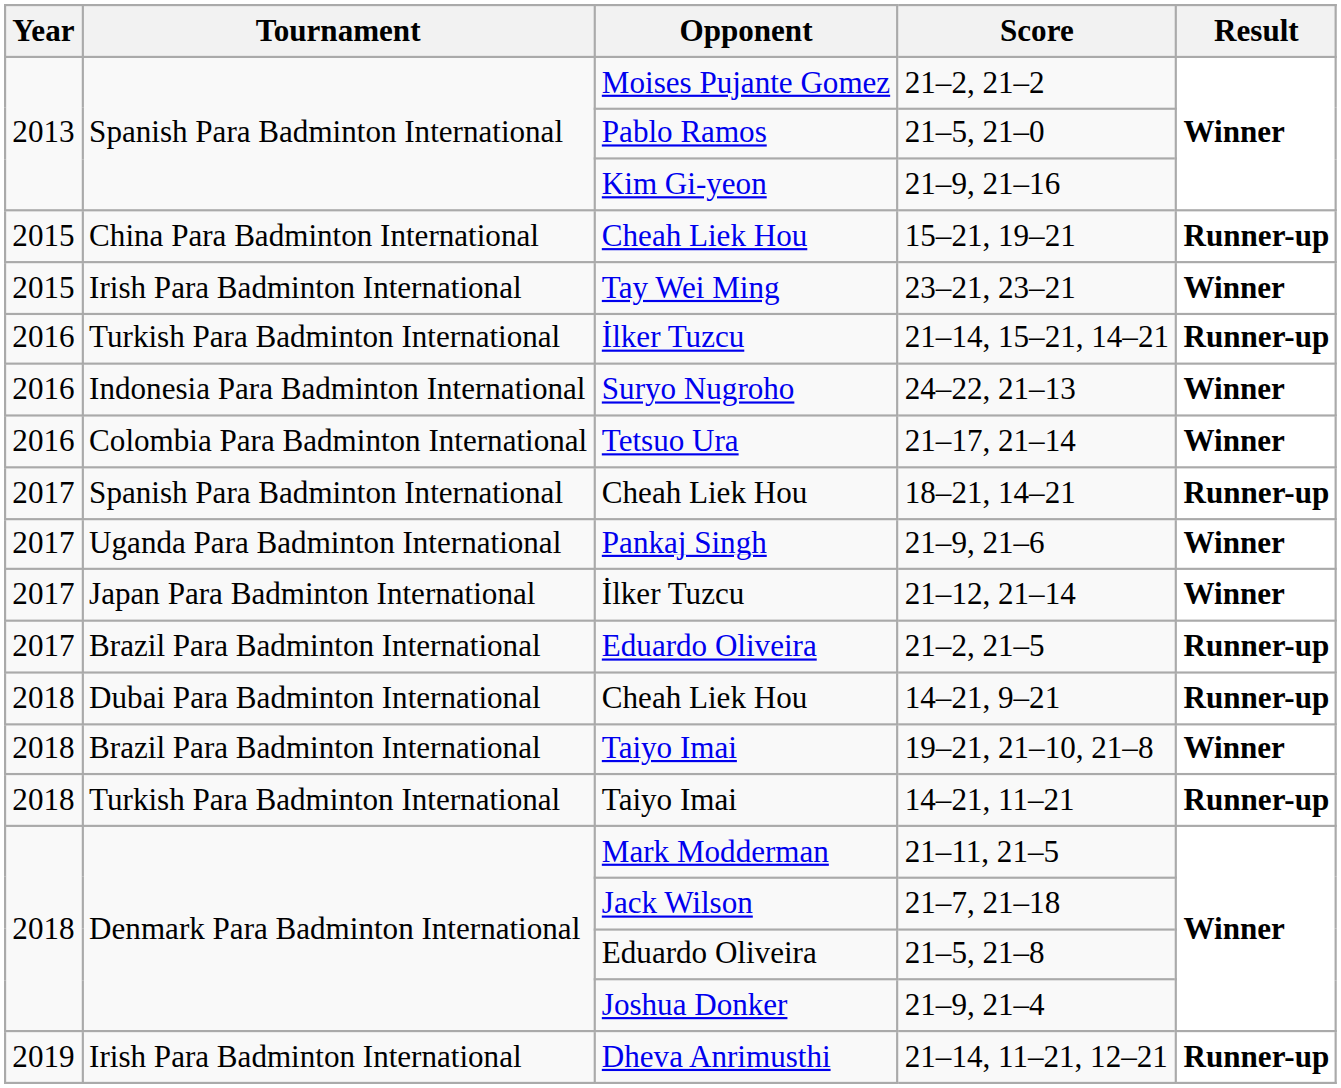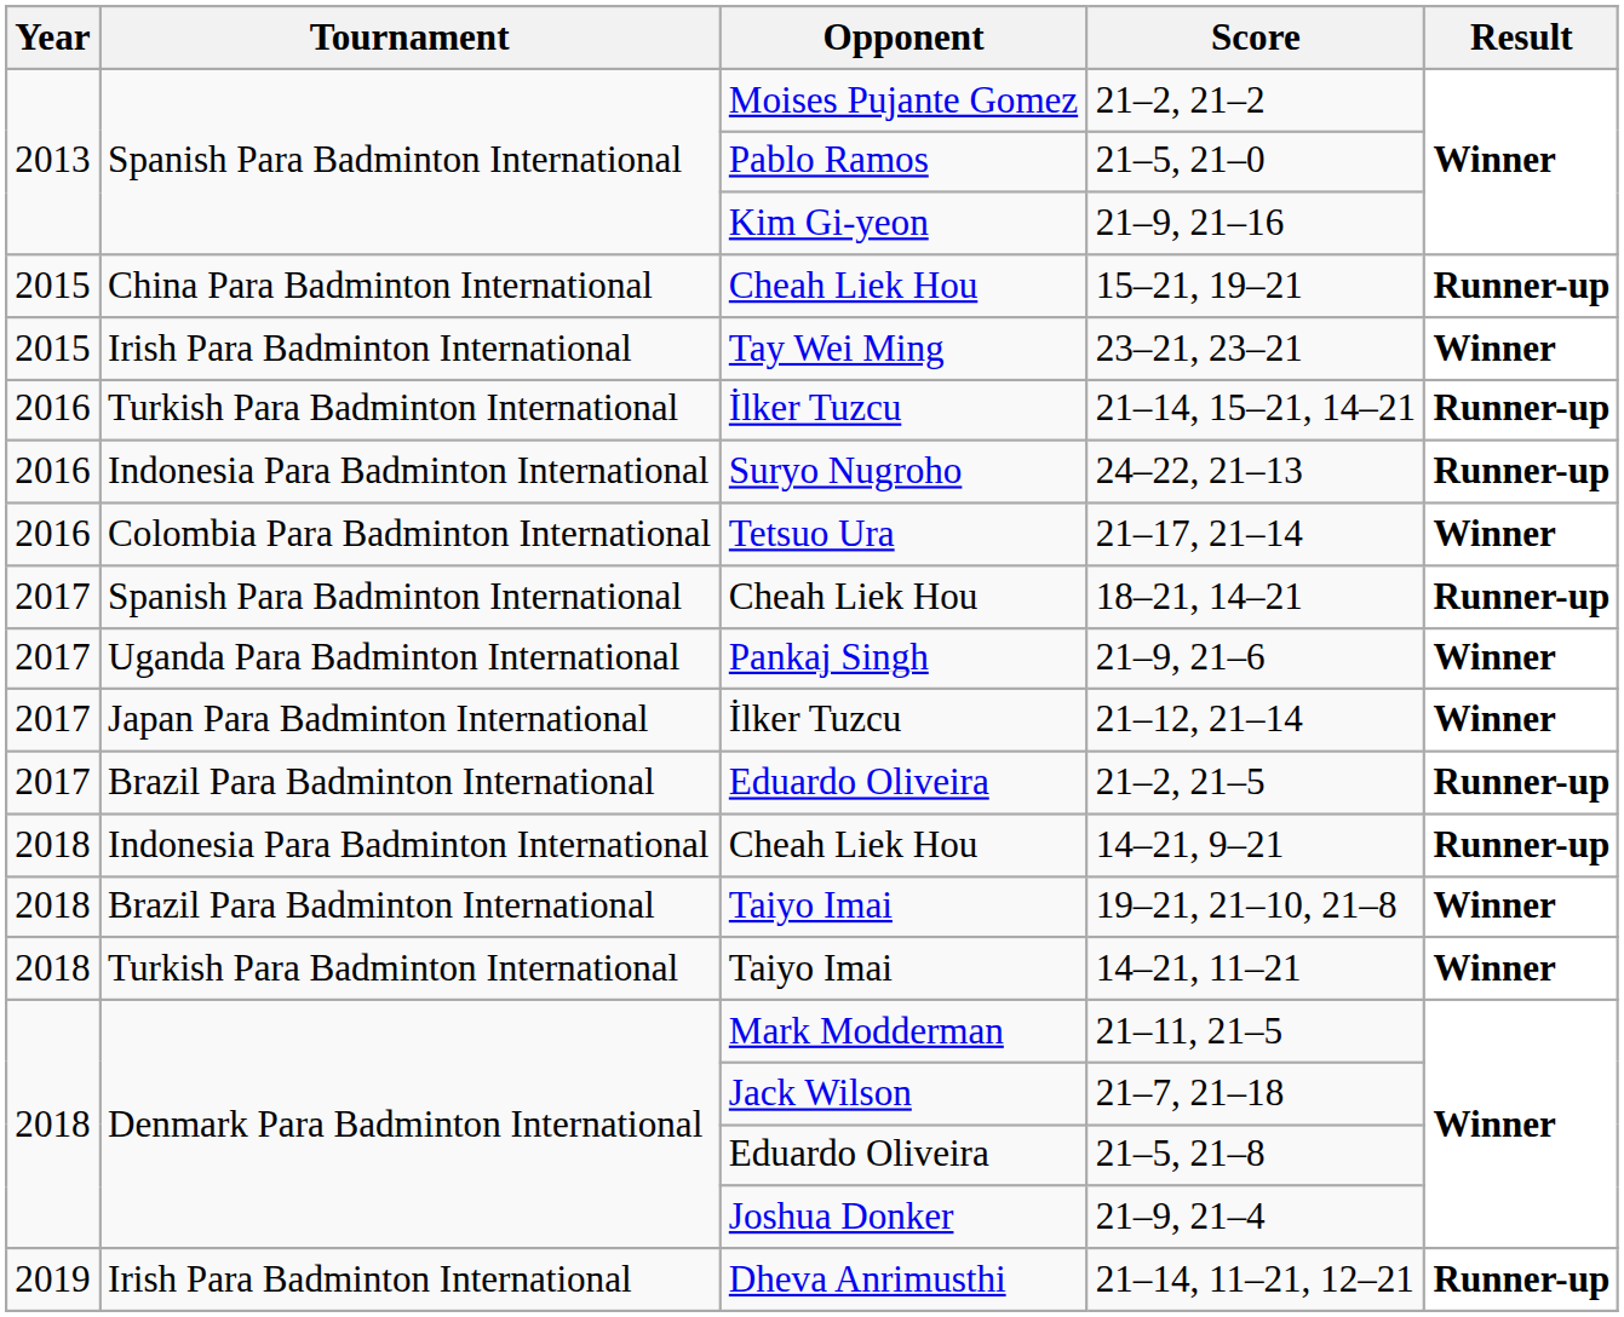24–22, 21–13 | Result: Winner -> Runner-up
14–21, 9–21 | Tournament: Dubai Para Badminton International -> Indonesia Para Badminton International
14–21, 11–21 | Result: Runner-up -> Winner
